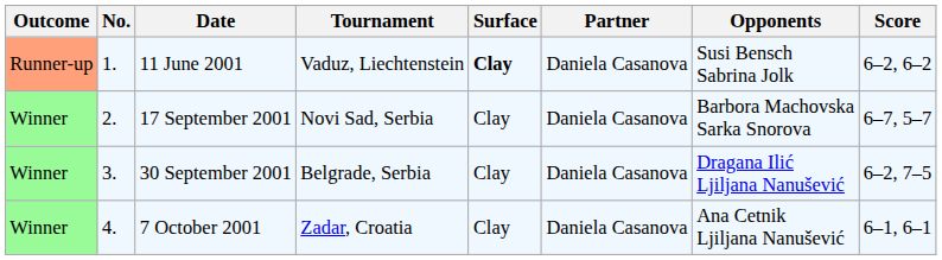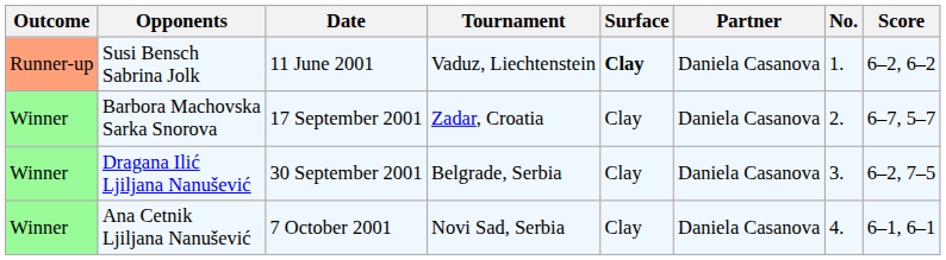columns swapped: No. <-> Opponents
17 September 2001 | Tournament: Novi Sad, Serbia -> Zadar, Croatia
7 October 2001 | Tournament: Zadar, Croatia -> Novi Sad, Serbia
